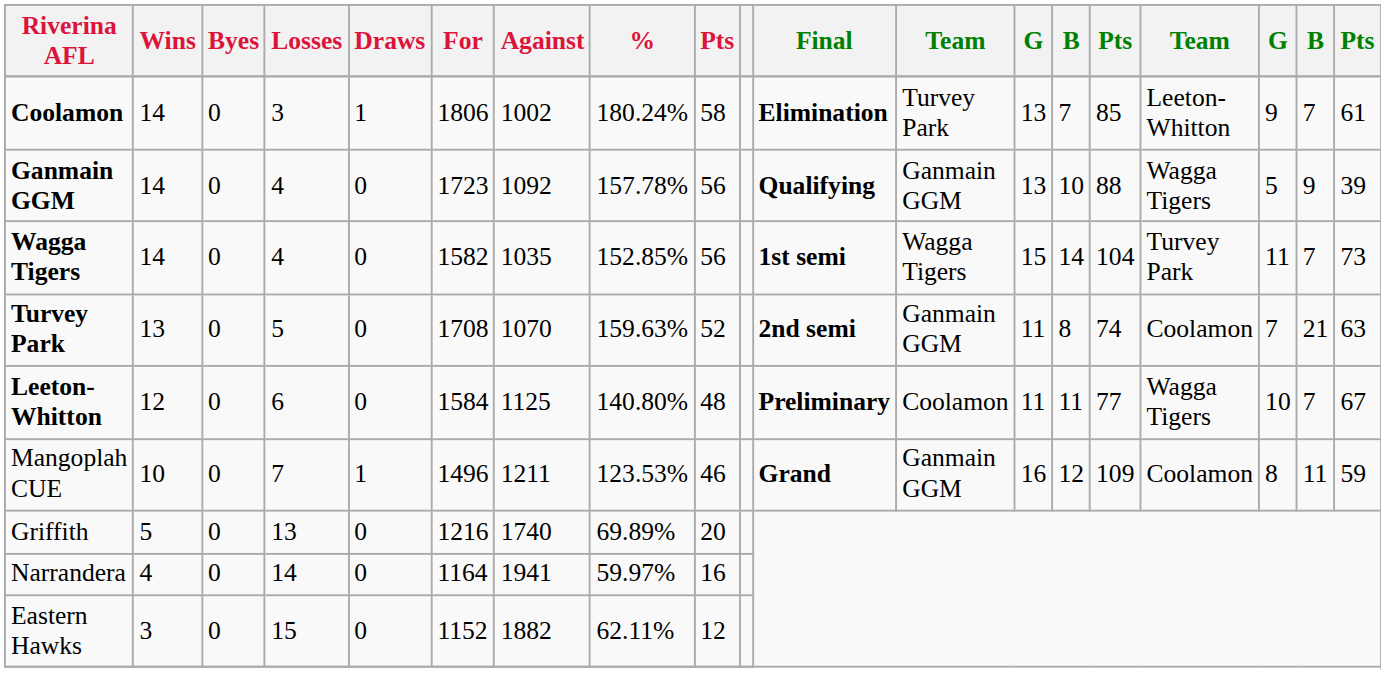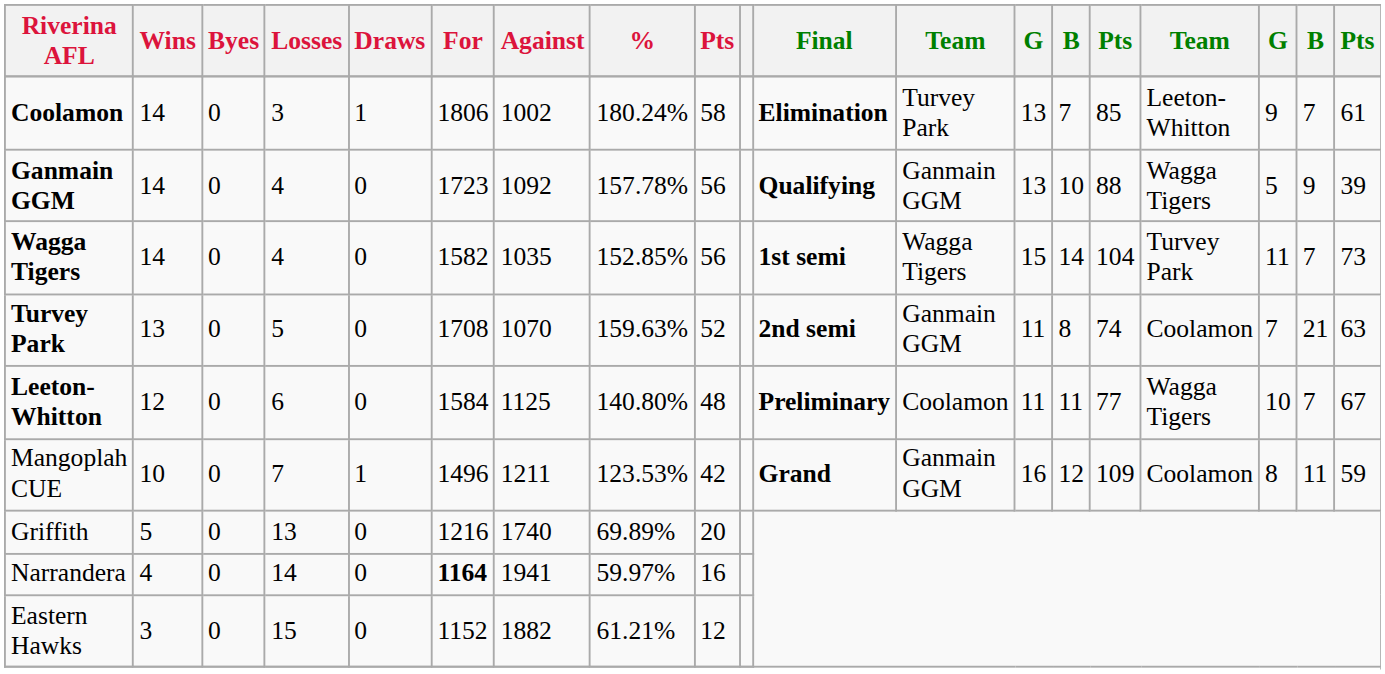Mangoplah CUE | column 9: 46 -> 42
Narrandera | For: normal -> bold
Eastern Hawks | %: 62.11% -> 61.21%
